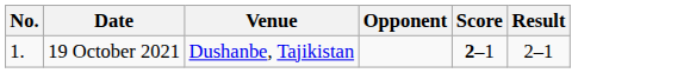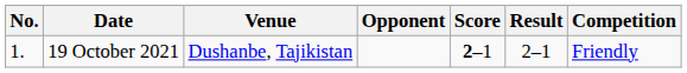+ column: Competition | Friendly
